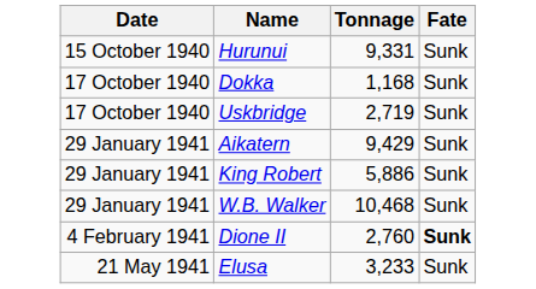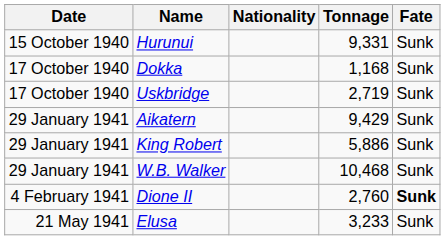+ column: Nationality
